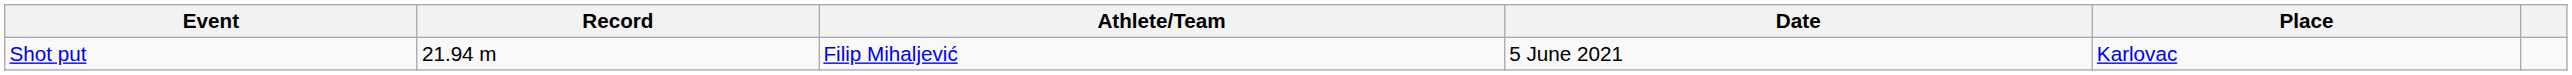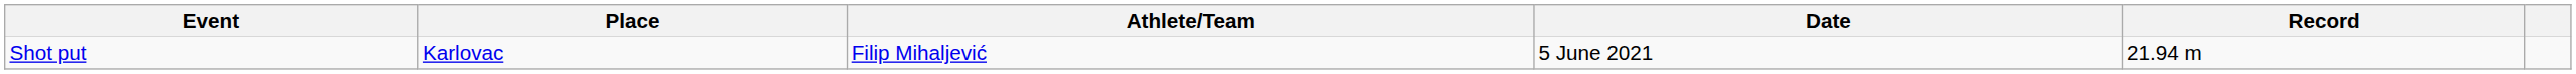columns swapped: Record <-> Place
